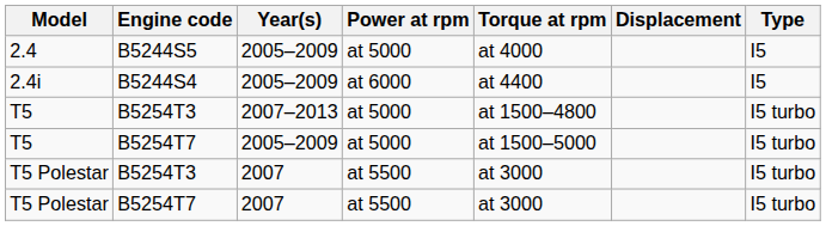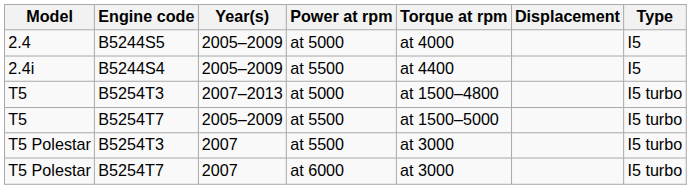2.4i | Power at rpm: at 6000 -> at 5500
T5 / B5254T7 | Power at rpm: at 5000 -> at 5500
T5 Polestar / B5254T7 | Power at rpm: at 5500 -> at 6000
